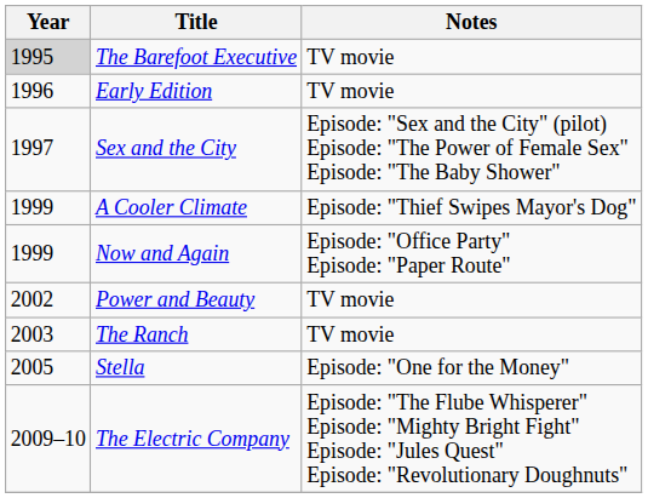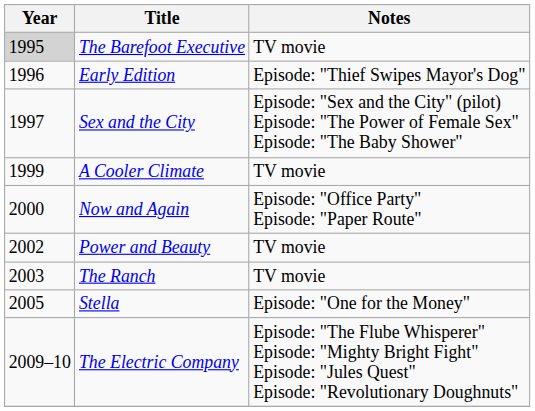Early Edition | Notes: TV movie -> Episode: "Thief Swipes Mayor's Dog"
A Cooler Climate | Notes: Episode: "Thief Swipes Mayor's Dog" -> TV movie
Now and Again | Year: 1999 -> 2000
